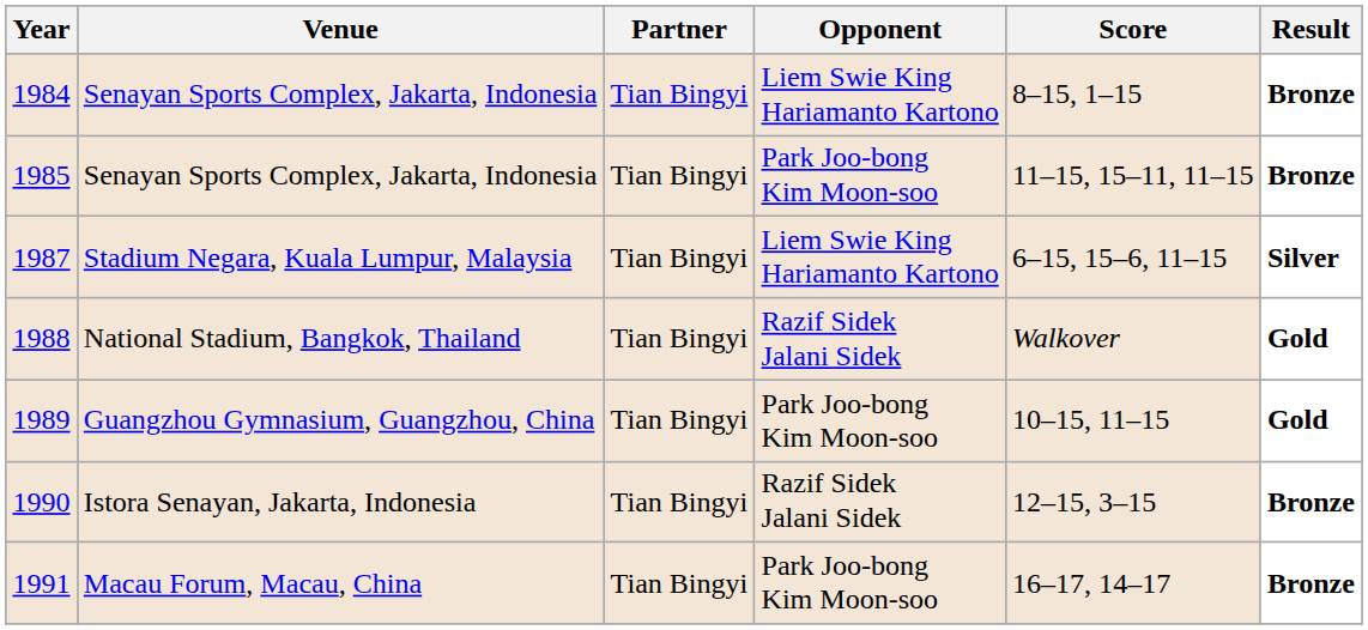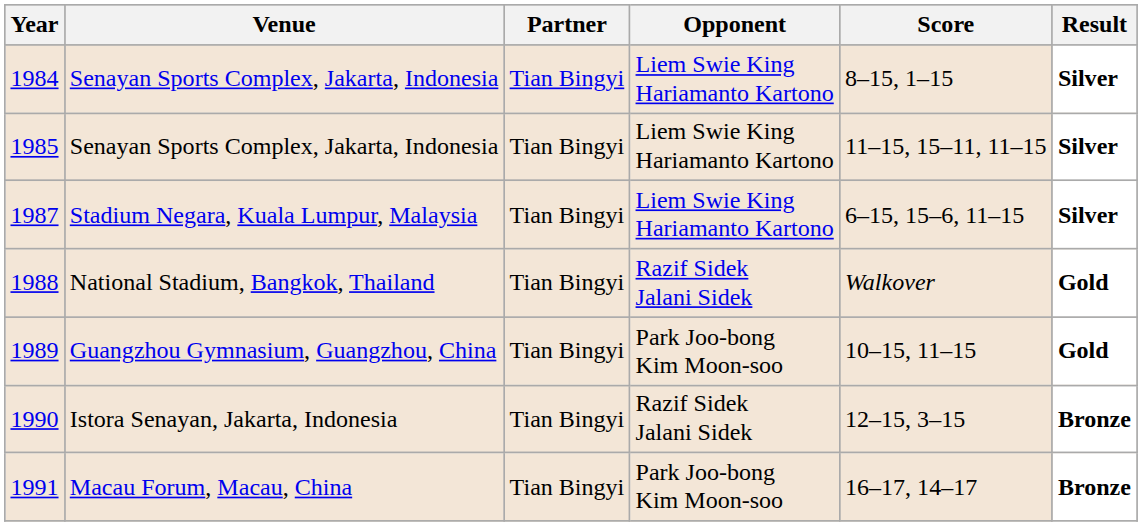1984 | Result: Bronze -> Silver
1985 | Opponent: Park Joo-bong Kim Moon-soo -> Liem Swie King Hariamanto Kartono
1985 | Result: Bronze -> Silver
